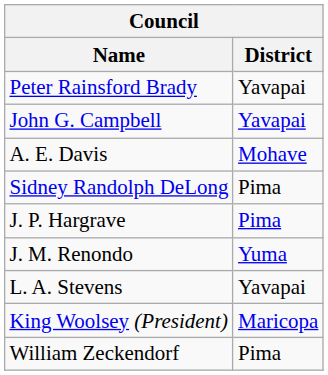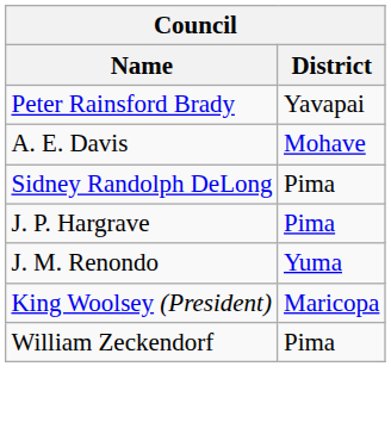- row: John G. Campbell | Yavapai
- row: L. A. Stevens | Yavapai
